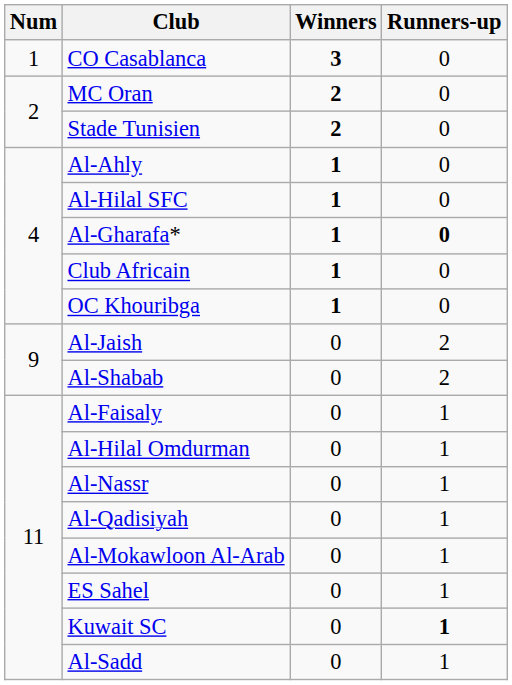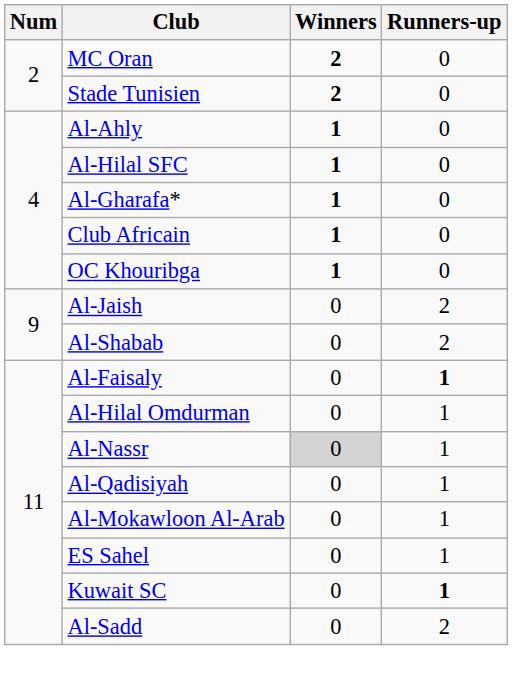- row: 1 | CO Casablanca | 3 | 0
Al-Gharafa* | Runners-up: bold -> normal
Al-Faisaly | Runners-up: normal -> bold
Al-Nassr | Winners: no background -> lightgrey background
Al-Sadd | Runners-up: 1 -> 2
